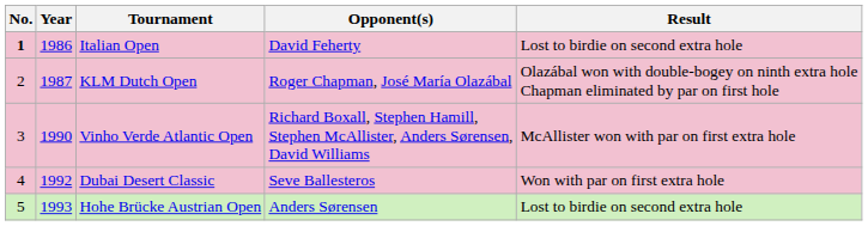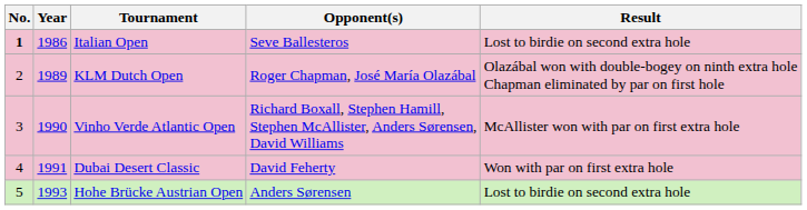Italian Open | Opponent(s): David Feherty -> Seve Ballesteros
KLM Dutch Open | Year: 1987 -> 1989
Dubai Desert Classic | Year: 1992 -> 1991
Dubai Desert Classic | Opponent(s): Seve Ballesteros -> David Feherty
